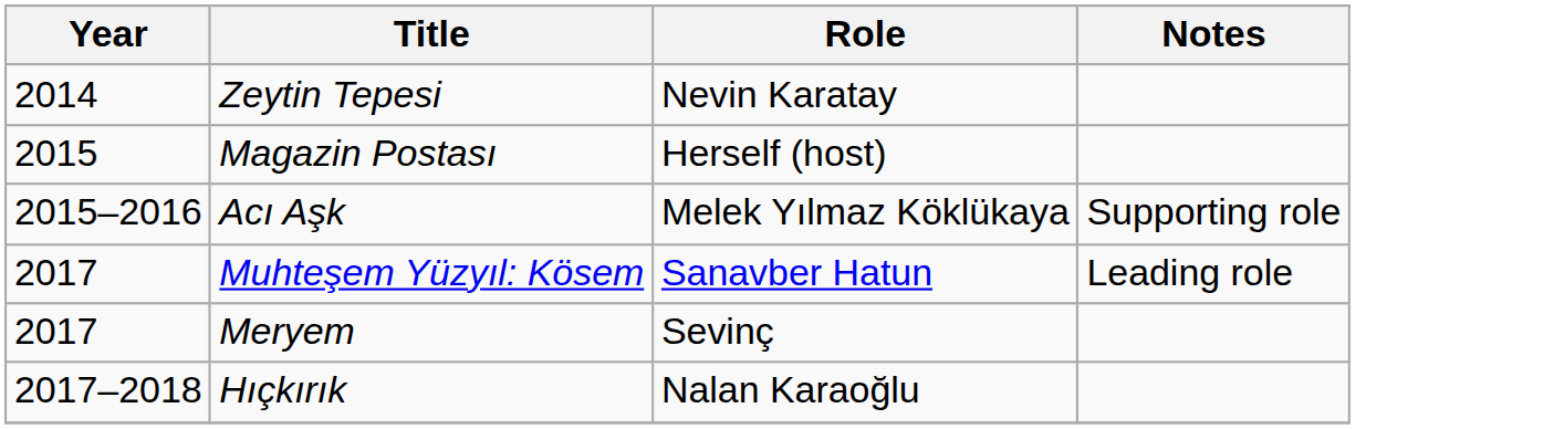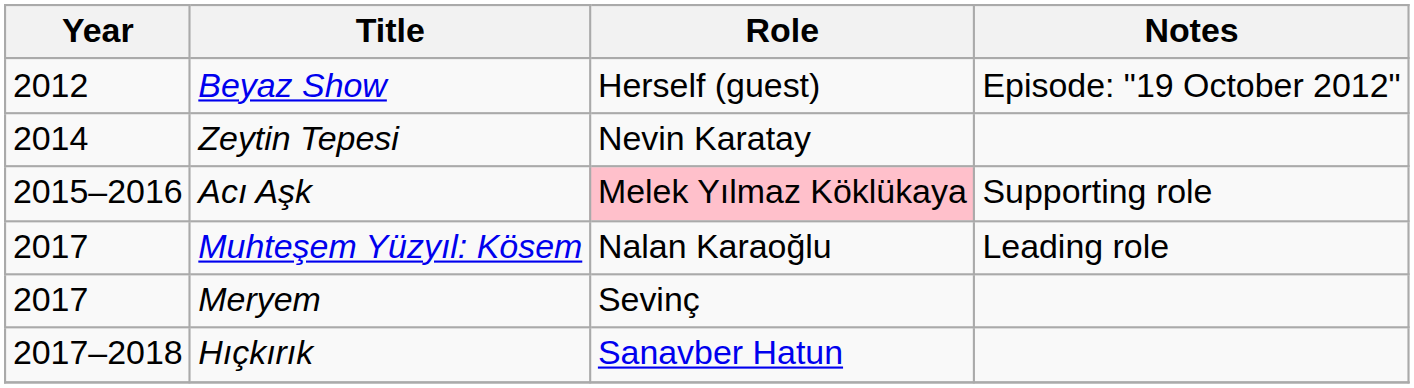+ row: 2012 | Beyaz Show | Herself (guest) | Episode: "19 October 2012"
- row: 2015 | Magazin Postası | Herself (host)
Acı Aşk | Role: no background -> pink background
Muhteşem Yüzyıl: Kösem | Role: Sanavber Hatun -> Nalan Karaoğlu
Hıçkırık | Role: Nalan Karaoğlu -> Sanavber Hatun
